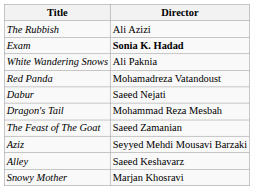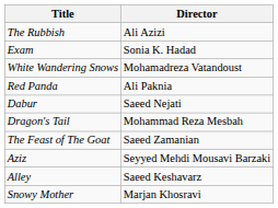Exam | Director: bold -> normal
White Wandering Snows | Director: Ali Paknia -> Mohamadreza Vatandoust
Red Panda | Director: Mohamadreza Vatandoust -> Ali Paknia
